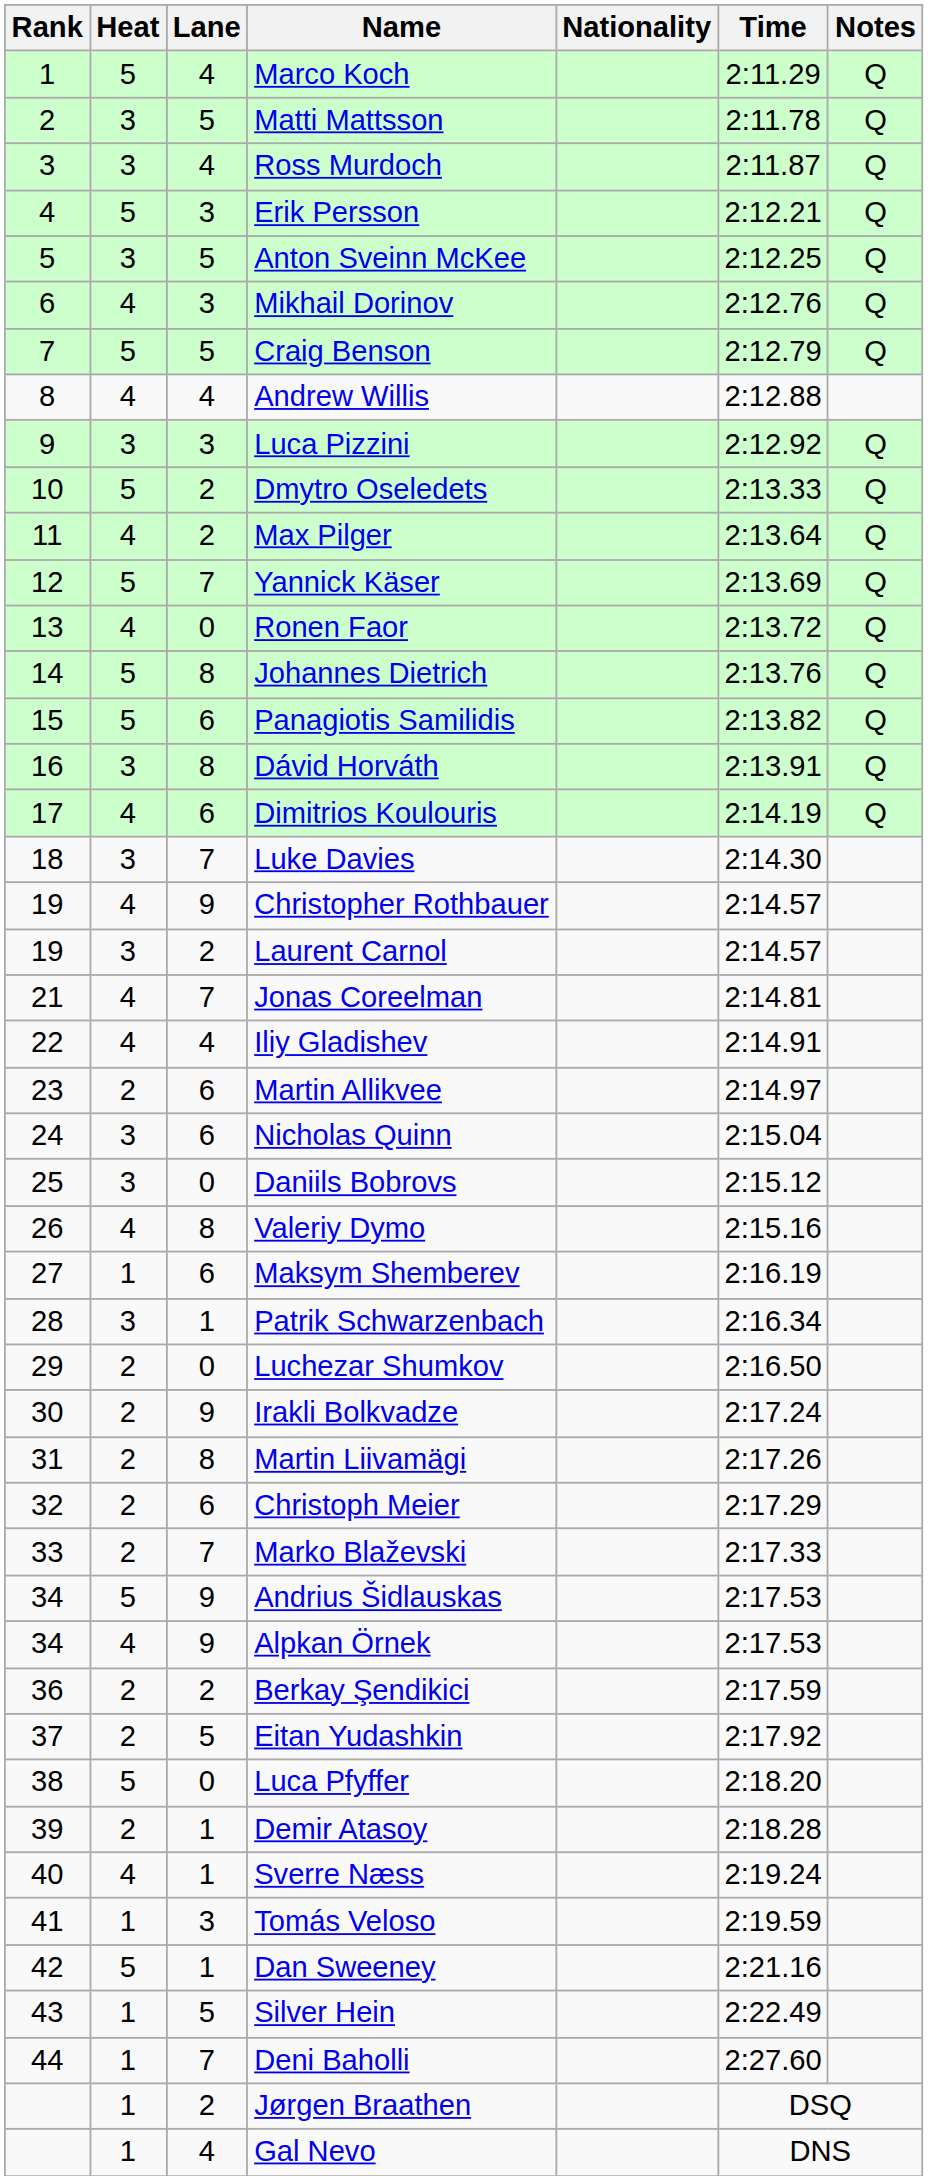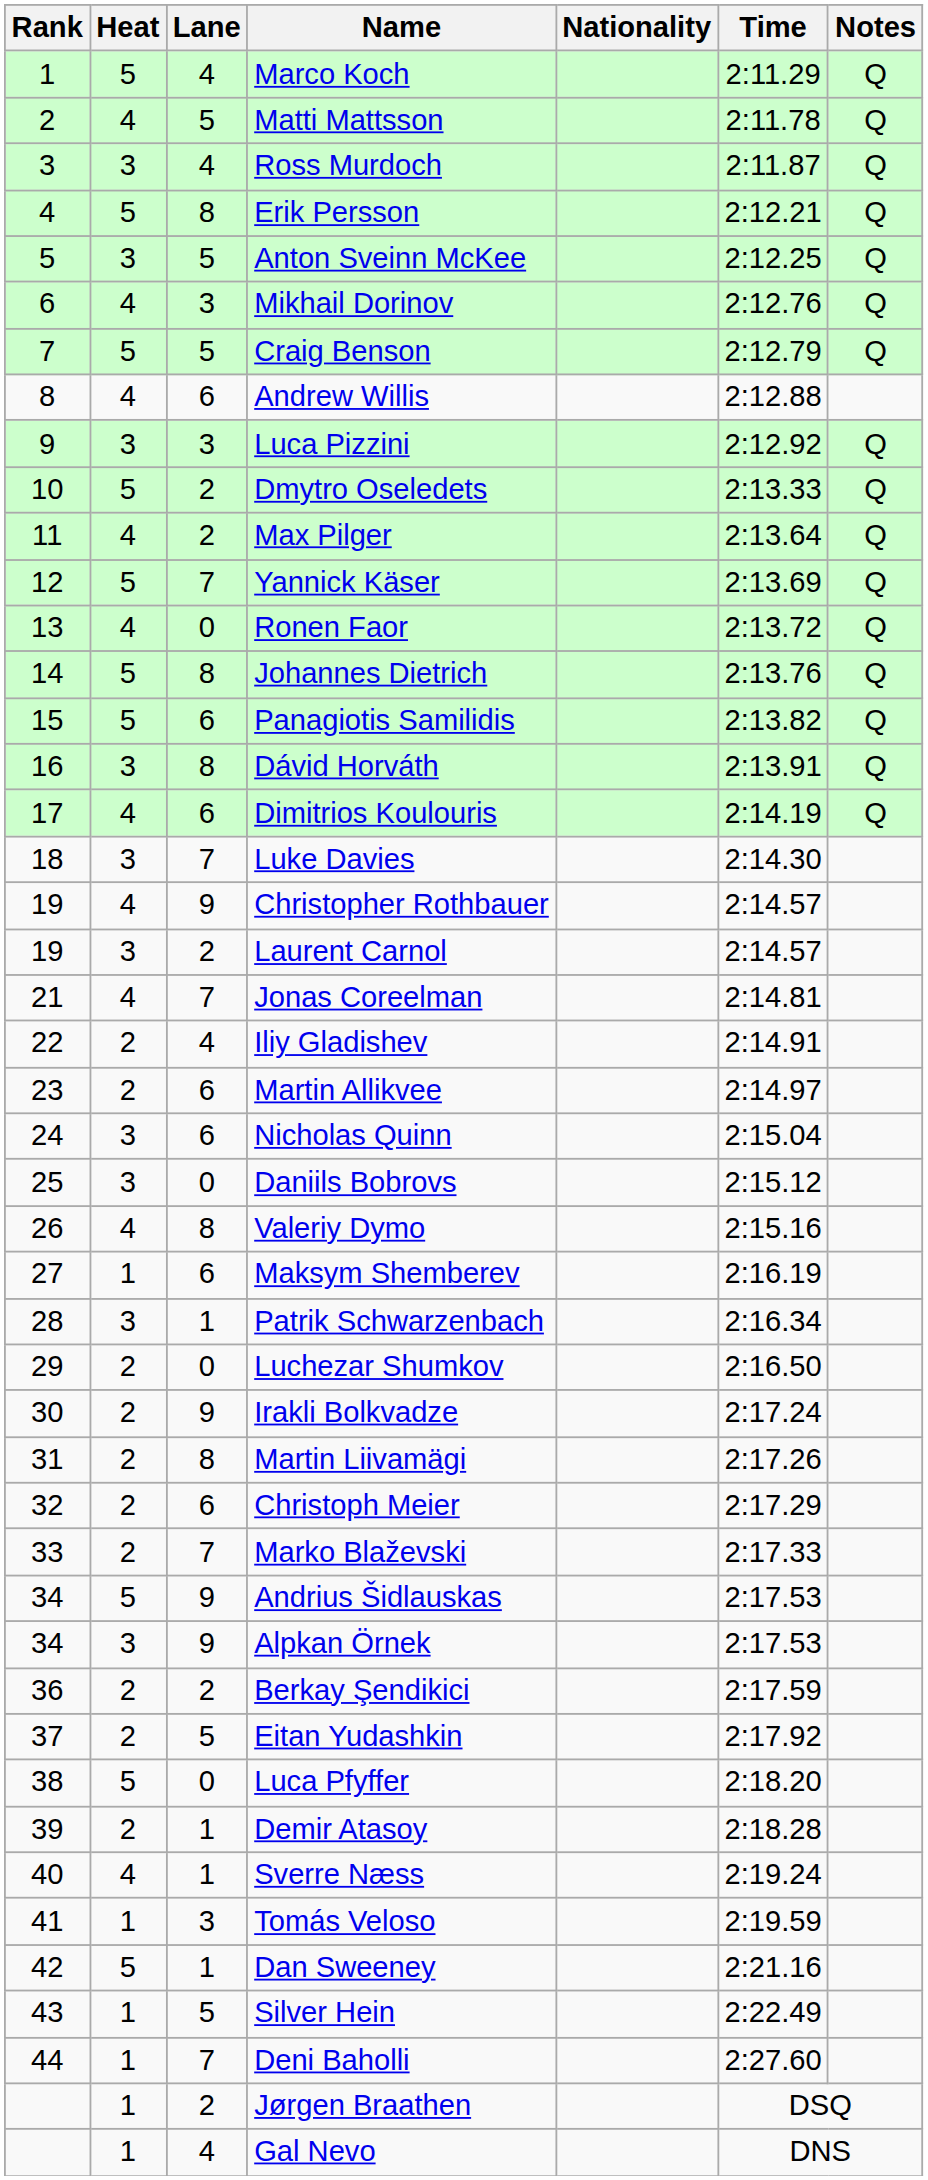Matti Mattsson | Heat: 3 -> 4
Erik Persson | Lane: 3 -> 8
Andrew Willis | Lane: 4 -> 6
Iliy Gladishev | Heat: 4 -> 2
Alpkan Örnek | Heat: 4 -> 3
